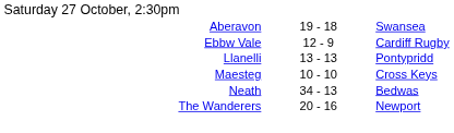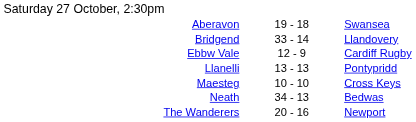+ row: Bridgend | 33 - 14 | Llandovery
